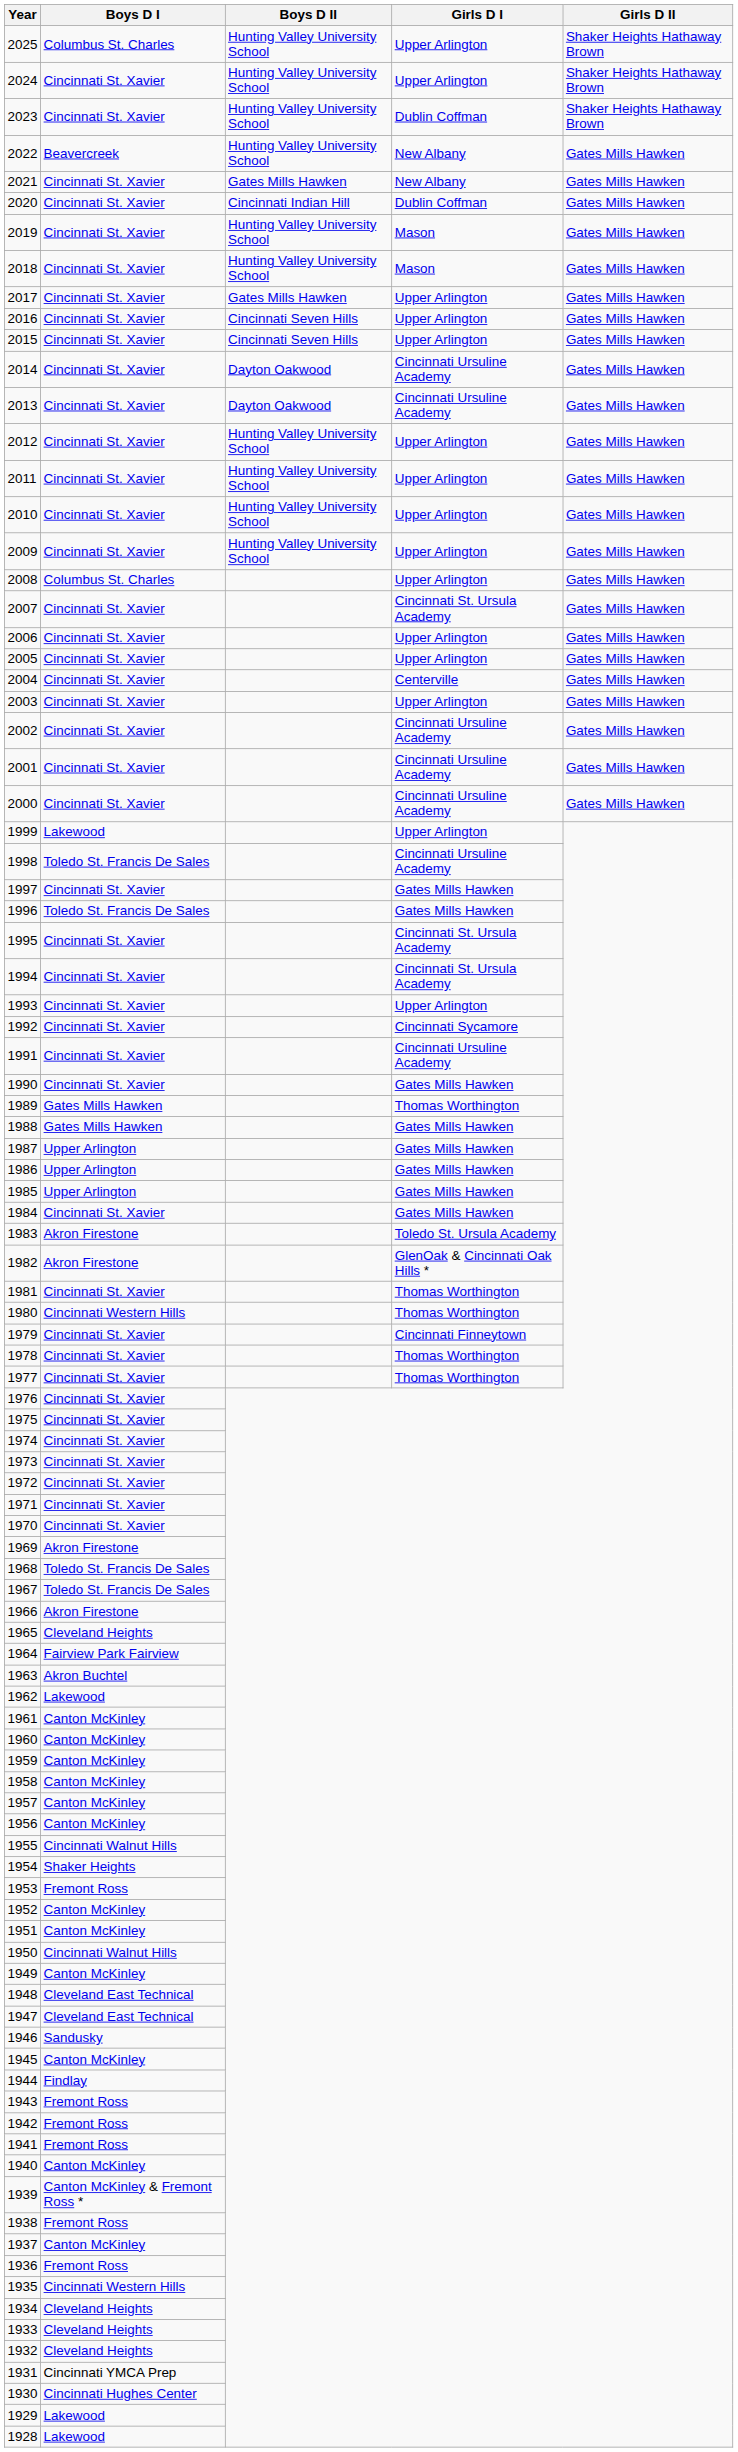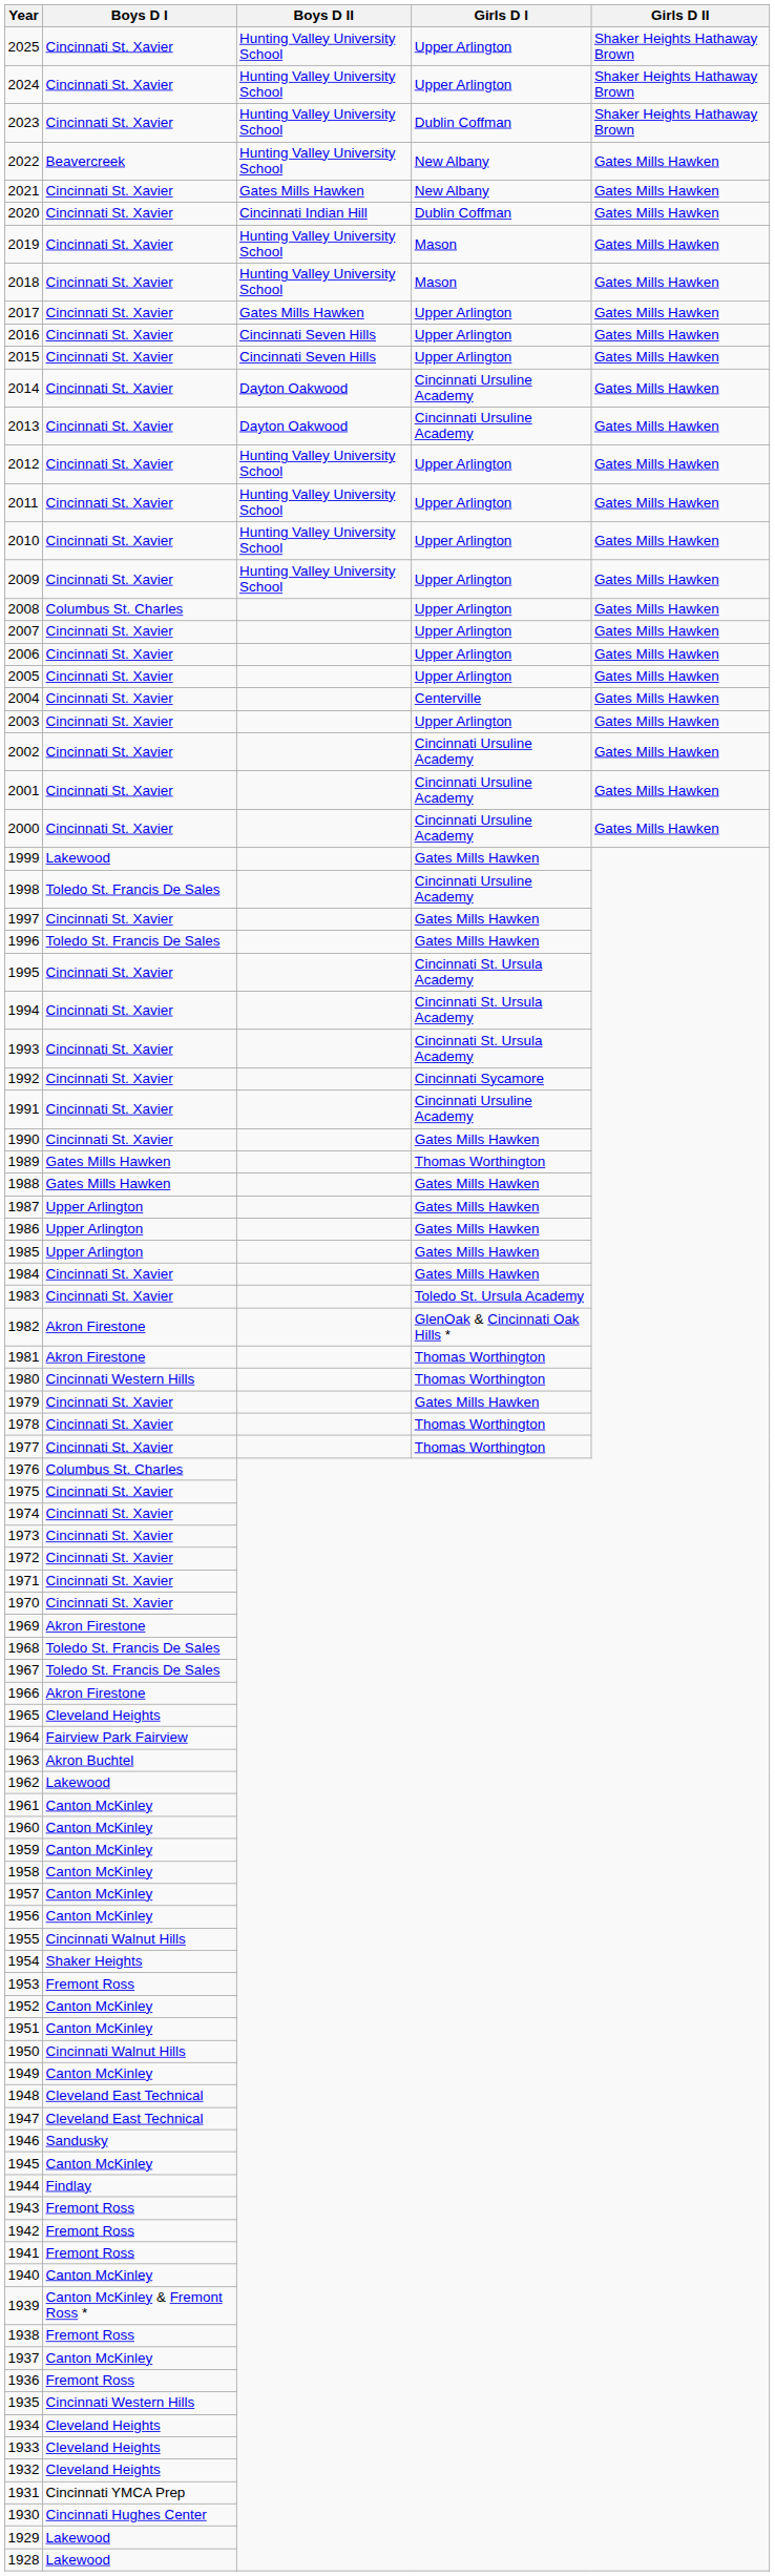2025 | Boys D I: Columbus St. Charles -> Cincinnati St. Xavier
2007 | Girls D I: Cincinnati St. Ursula Academy -> Upper Arlington
1999 | Girls D I: Upper Arlington -> Gates Mills Hawken
1993 | Girls D I: Upper Arlington -> Cincinnati St. Ursula Academy
1983 | Boys D I: Akron Firestone -> Cincinnati St. Xavier
1981 | Boys D I: Cincinnati St. Xavier -> Akron Firestone
1979 | Girls D I: Cincinnati Finneytown -> Gates Mills Hawken
1976 | Boys D I: Cincinnati St. Xavier -> Columbus St. Charles
